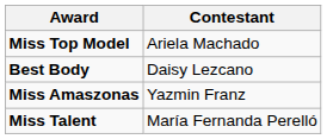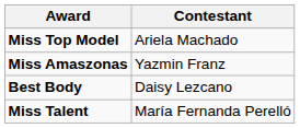rows swapped: Miss Amaszonas <-> Best Body
